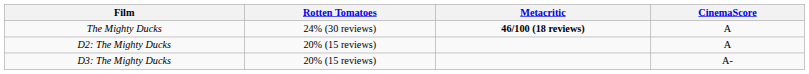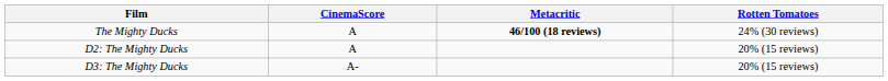columns swapped: Rotten Tomatoes <-> CinemaScore
